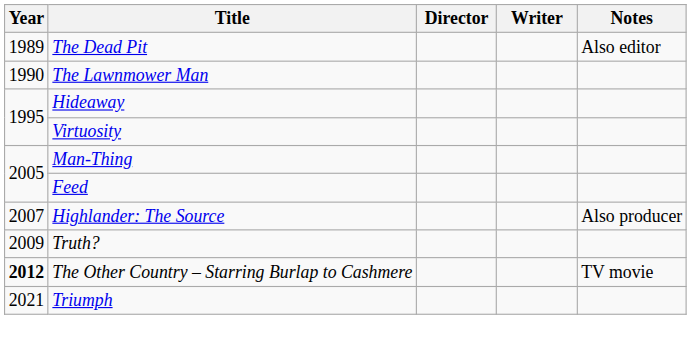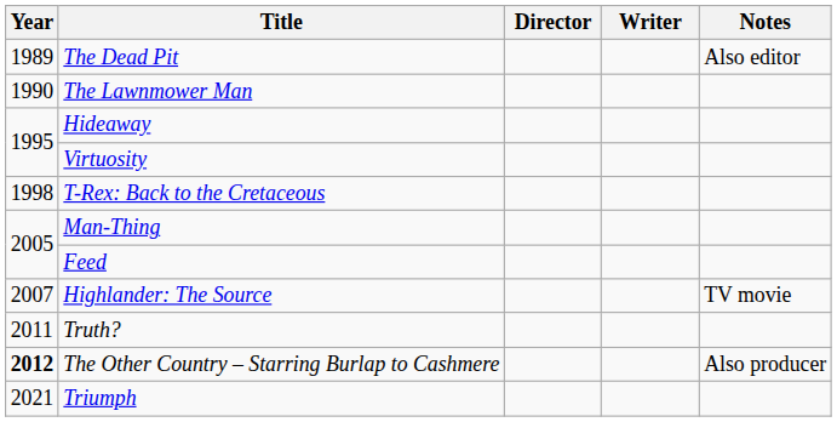+ row: 1998 | T-Rex: Back to the Cretaceous
Highlander: The Source | Notes: Also producer -> TV movie
Truth? | Year: 2009 -> 2011
The Other Country – Starring Burlap to Cashmere | Notes: TV movie -> Also producer
